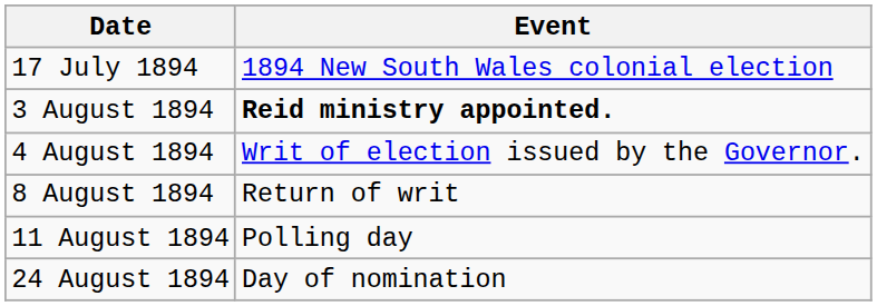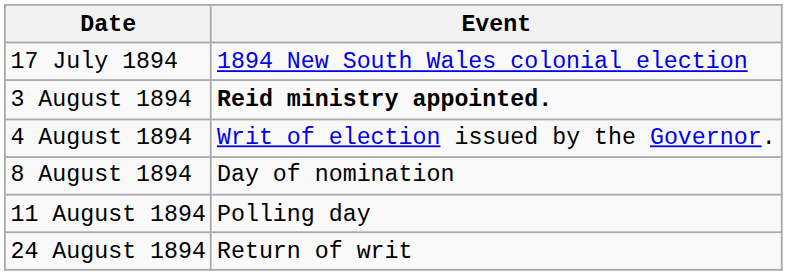8 August 1894 | Event: Return of writ -> Day of nomination
24 August 1894 | Event: Day of nomination -> Return of writ
